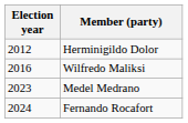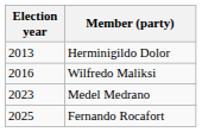Herminigildo Dolor | Election year: 2012 -> 2013
Fernando Rocafort | Election year: 2024 -> 2025
